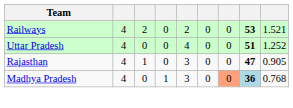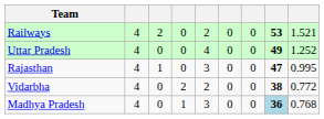Uttar Pradesh | column 8: 51 -> 49
Rajasthan | column 9: 0.905 -> 0.995
+ row: Vidarbha | 4 | 0 | 2 | 2 | 0 | 0 | 38 | 0.772
Madhya Pradesh | column 7: lightsalmon background -> no background
